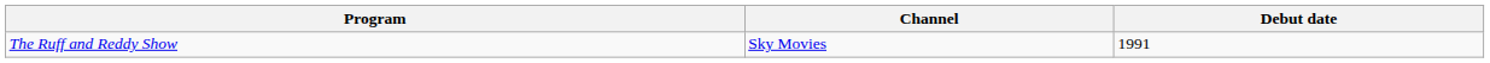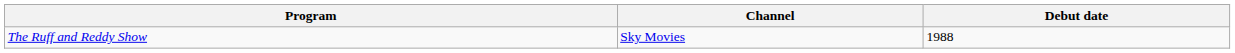The Ruff and Reddy Show | Debut date: 1991 -> 1988
